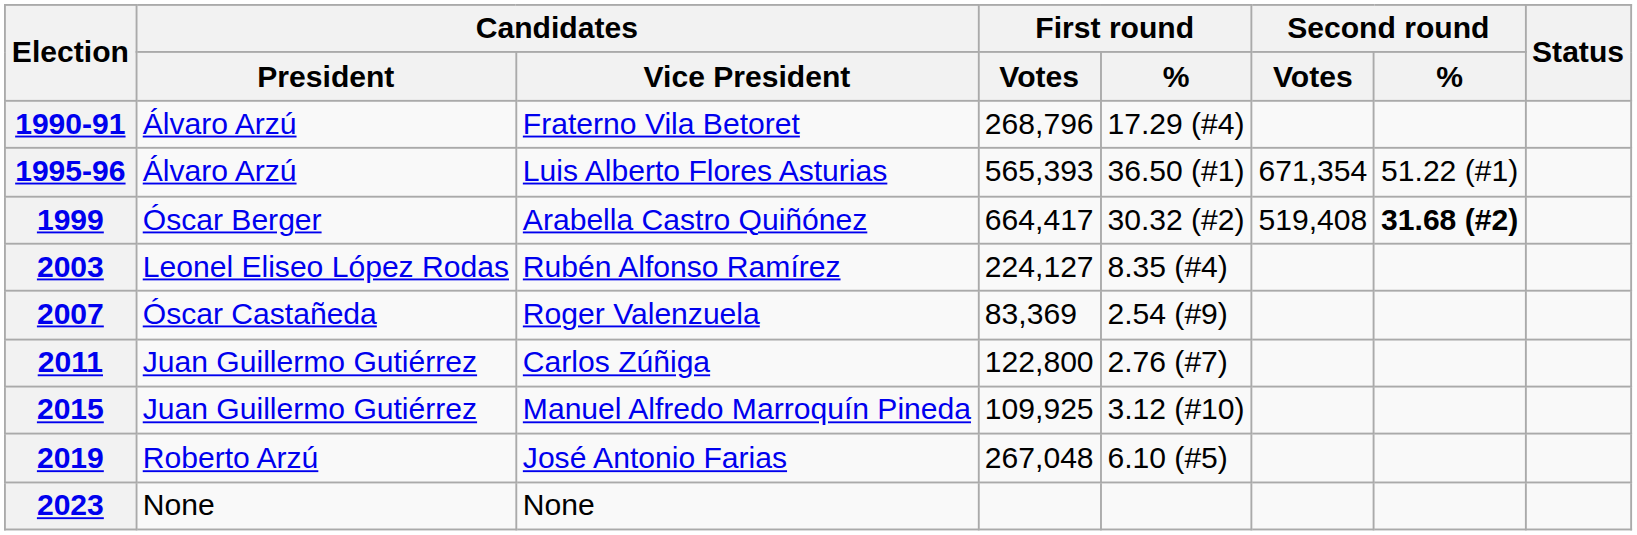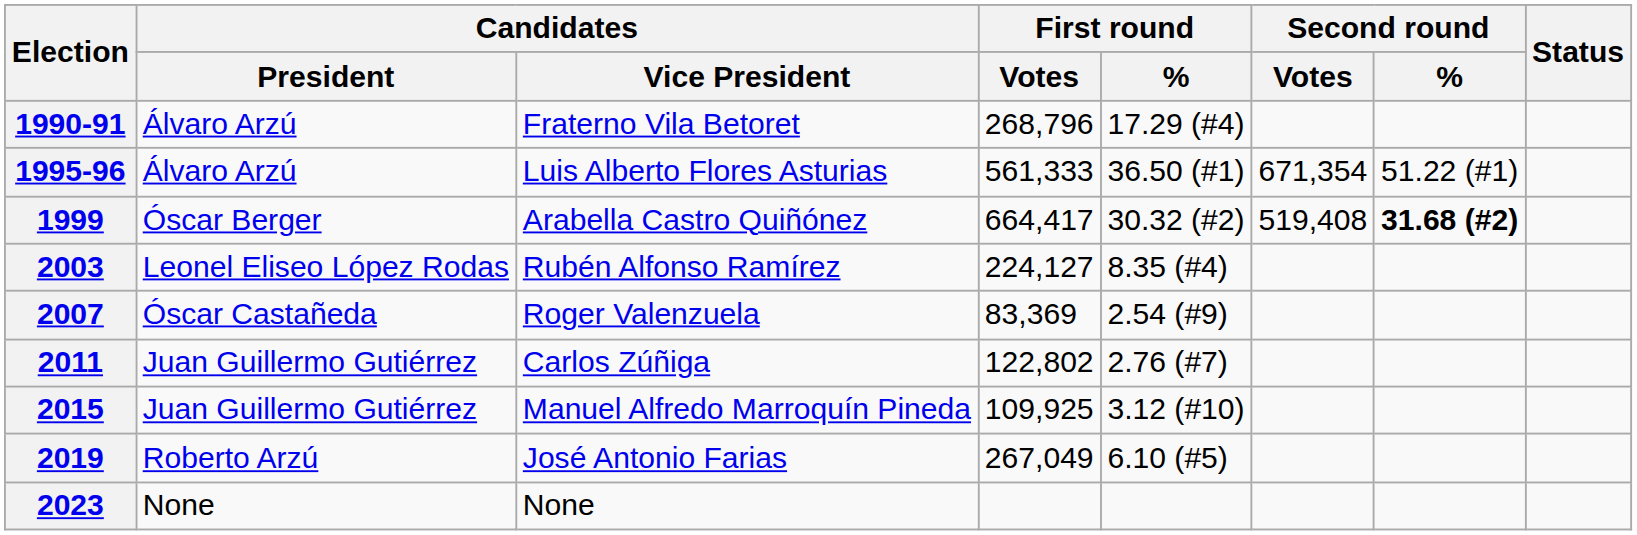1995-96 | First round / Votes: 565,393 -> 561,333
2011 | First round / Votes: 122,800 -> 122,802
2019 | First round / Votes: 267,048 -> 267,049
